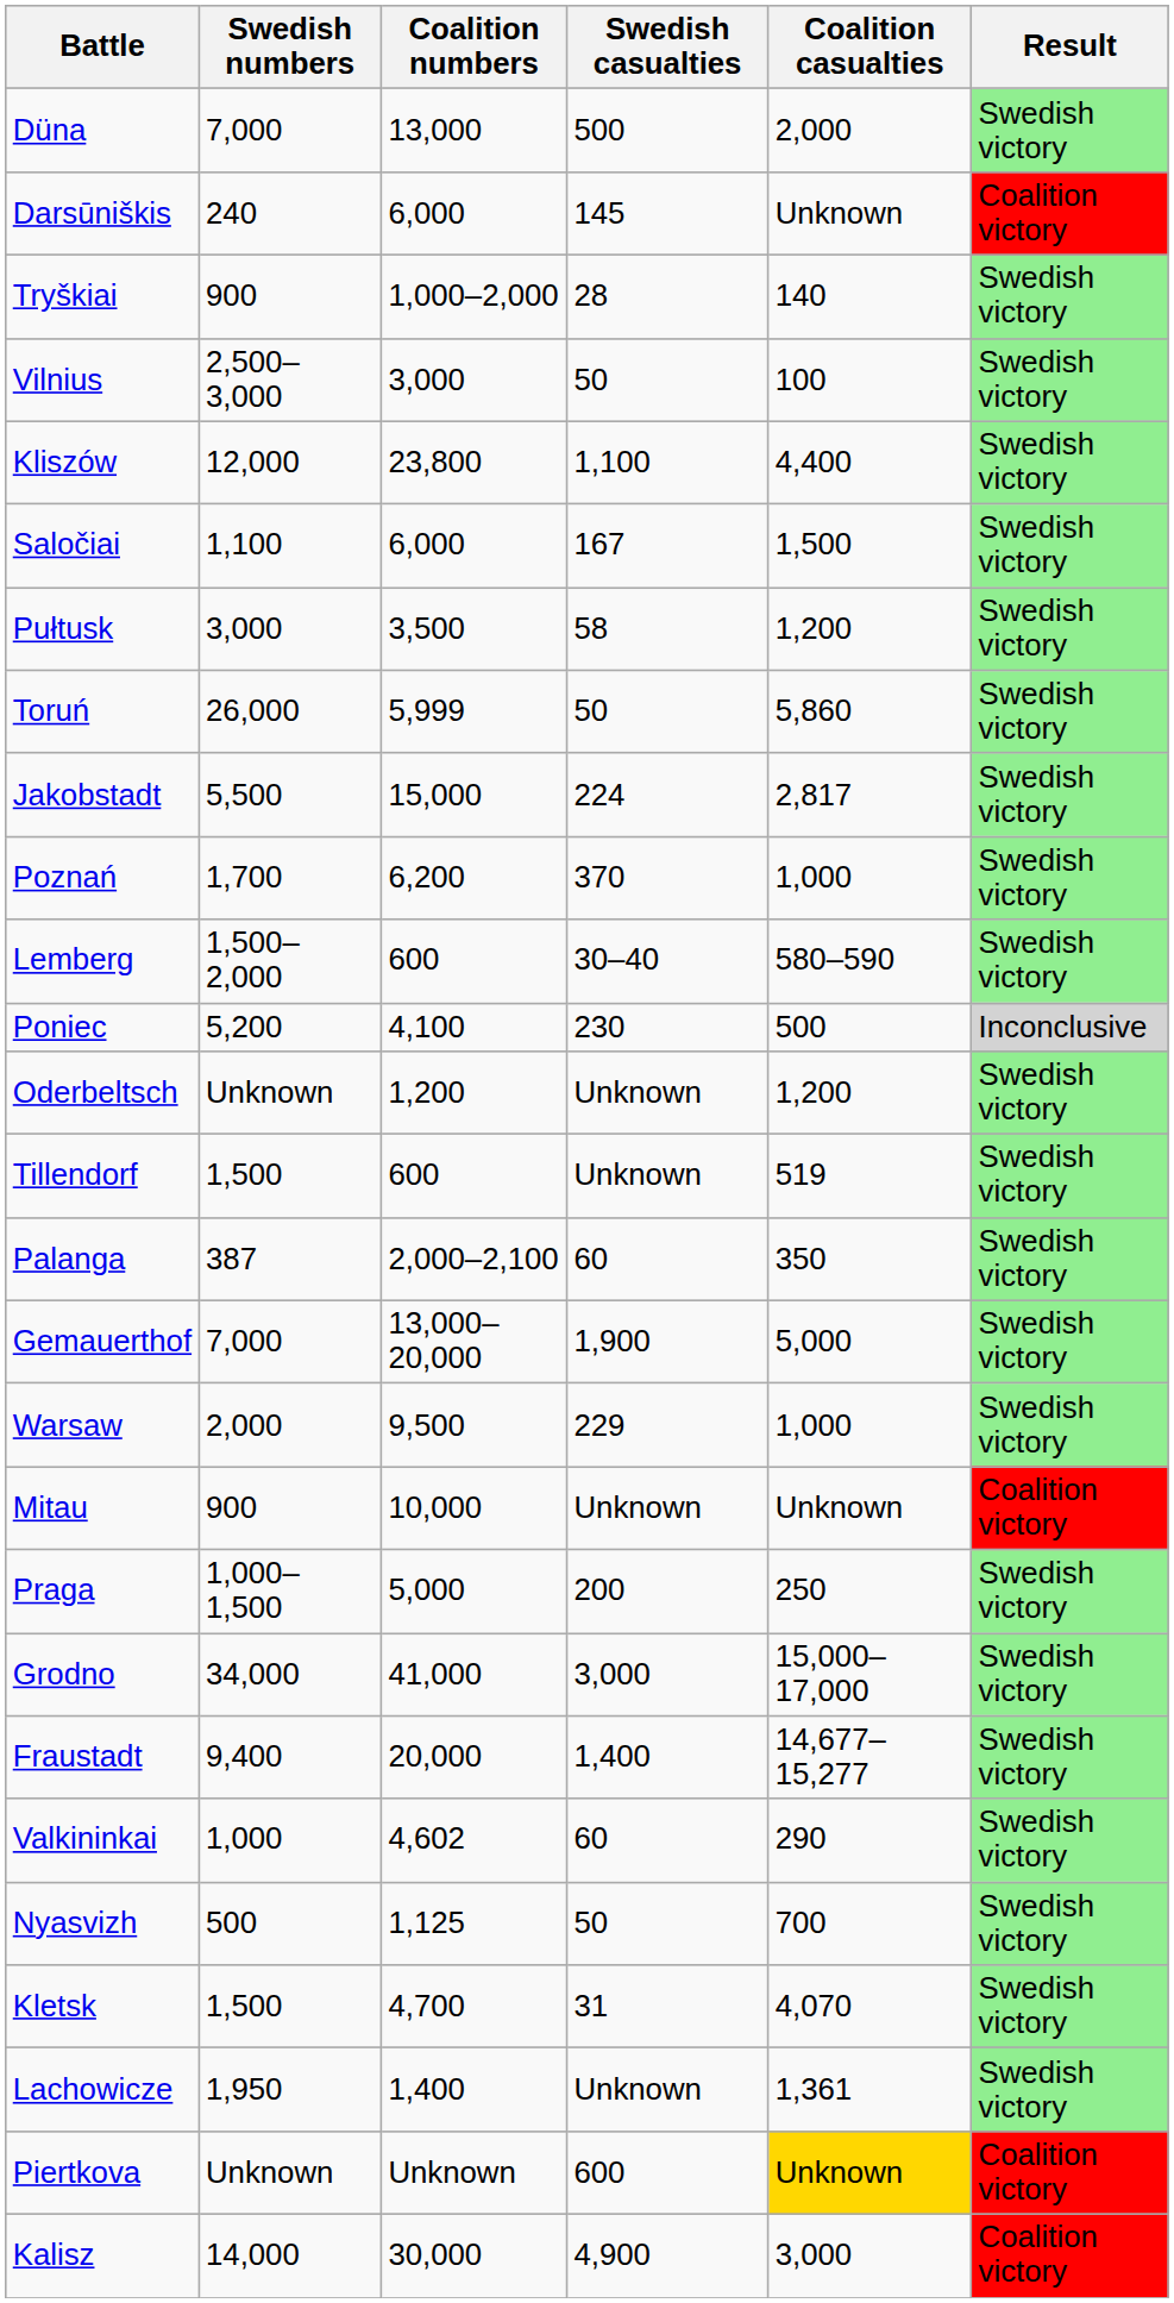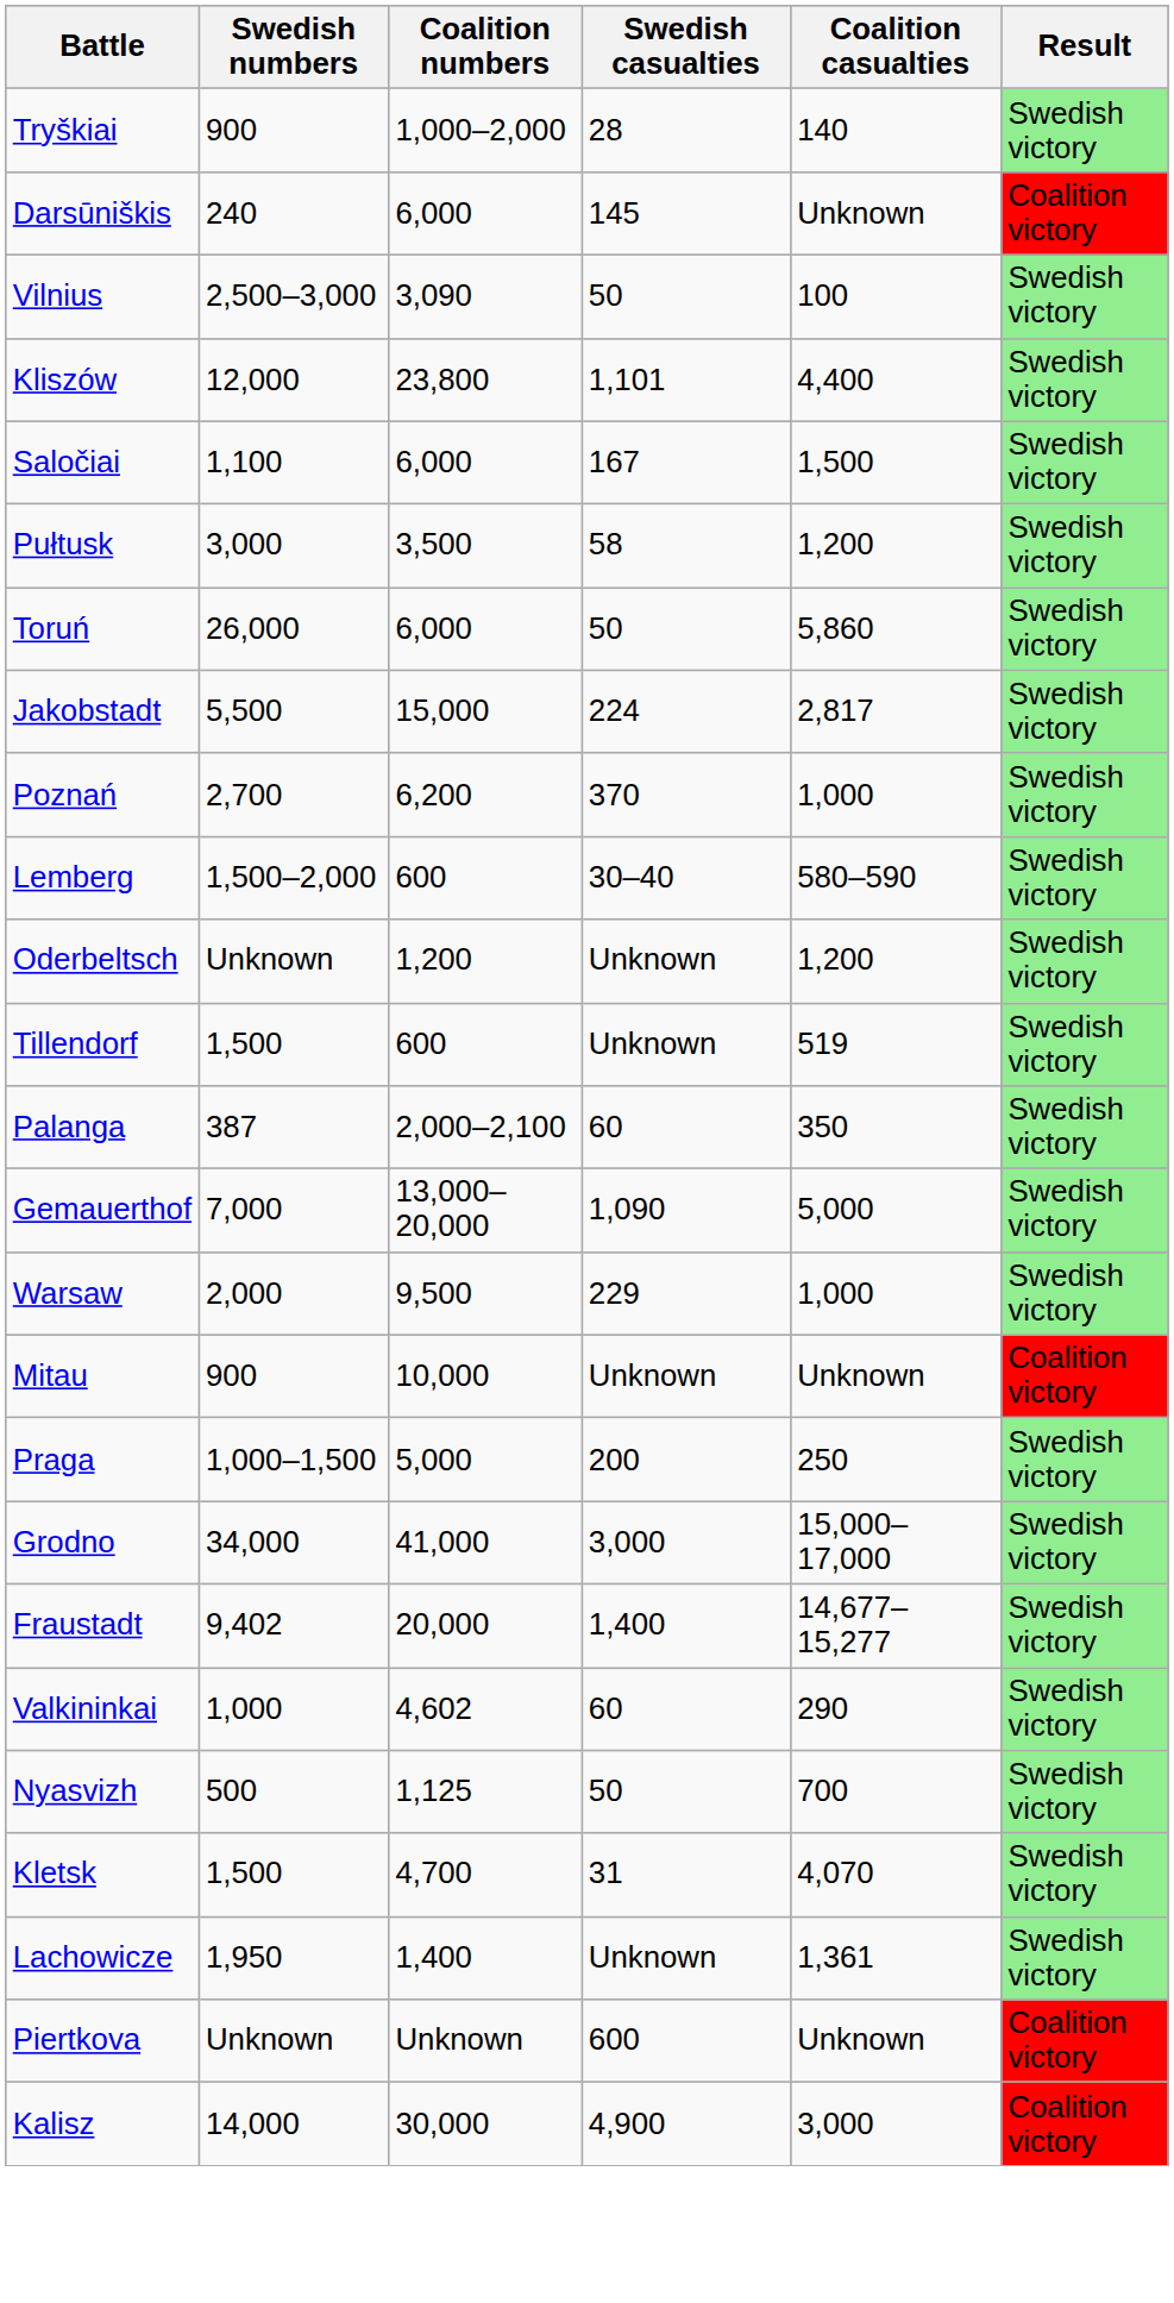- row: Düna | 7,000 | 13,000 | 500 | 2,000 | Swedish victory
rows swapped: Tryškiai <-> Darsūniškis
Vilnius | Coalition numbers: 3,000 -> 3,090
Kliszów | Swedish casualties: 1,100 -> 1,101
Toruń | Coalition numbers: 5,999 -> 6,000
Poznań | Swedish numbers: 1,700 -> 2,700
- row: Poniec | 5,200 | 4,100 | 230 | 500 | Inconclusive
Gemauerthof | Swedish casualties: 1,900 -> 1,090
Fraustadt | Swedish numbers: 9,400 -> 9,402
Piertkova | Coalition casualties: gold background -> no background
